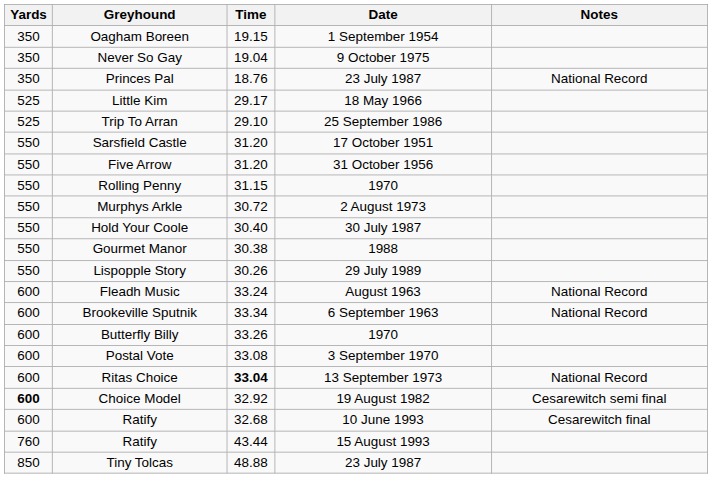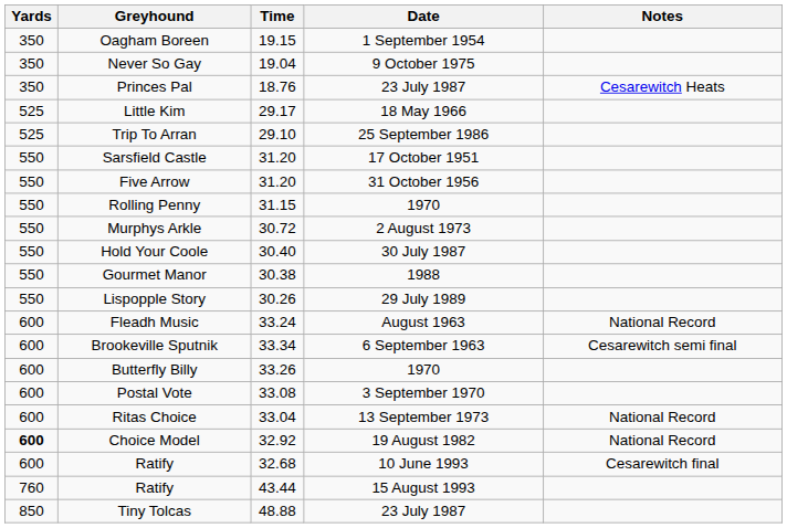Princes Pal | Notes: National Record -> Cesarewitch Heats
Brookeville Sputnik | Notes: National Record -> Cesarewitch semi final
Ritas Choice | Time: bold -> normal
Choice Model | Notes: Cesarewitch semi final -> National Record
